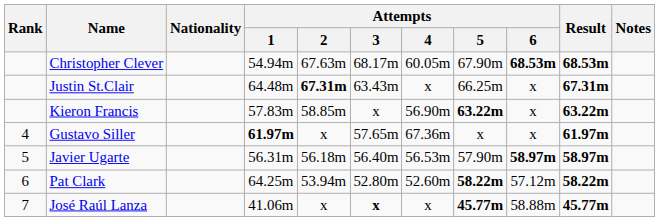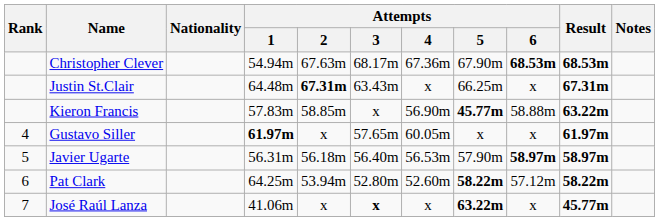Christopher Clever | Attempts / 4: 60.05m -> 67.36m
Kieron Francis | Attempts / 5: 63.22m -> 45.77m
Kieron Francis | Attempts / 6: x -> 58.88m
Gustavo Siller | Attempts / 4: 67.36m -> 60.05m
José Raúl Lanza | Attempts / 5: 45.77m -> 63.22m
José Raúl Lanza | Attempts / 6: 58.88m -> x
